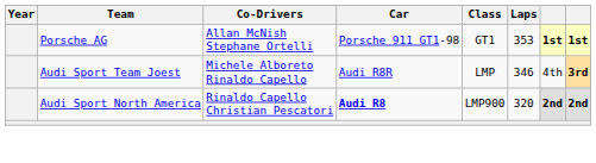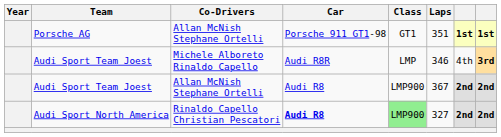Porsche AG | Laps: 353 -> 351
+ row: Audi Sport Team Joest | Allan McNish Stephane Ortelli | Audi R8 | LMP900 | 367 | 2nd | 2nd
Audi Sport North America | Class: no background -> lightgreen background
Audi Sport North America | Laps: 320 -> 327
